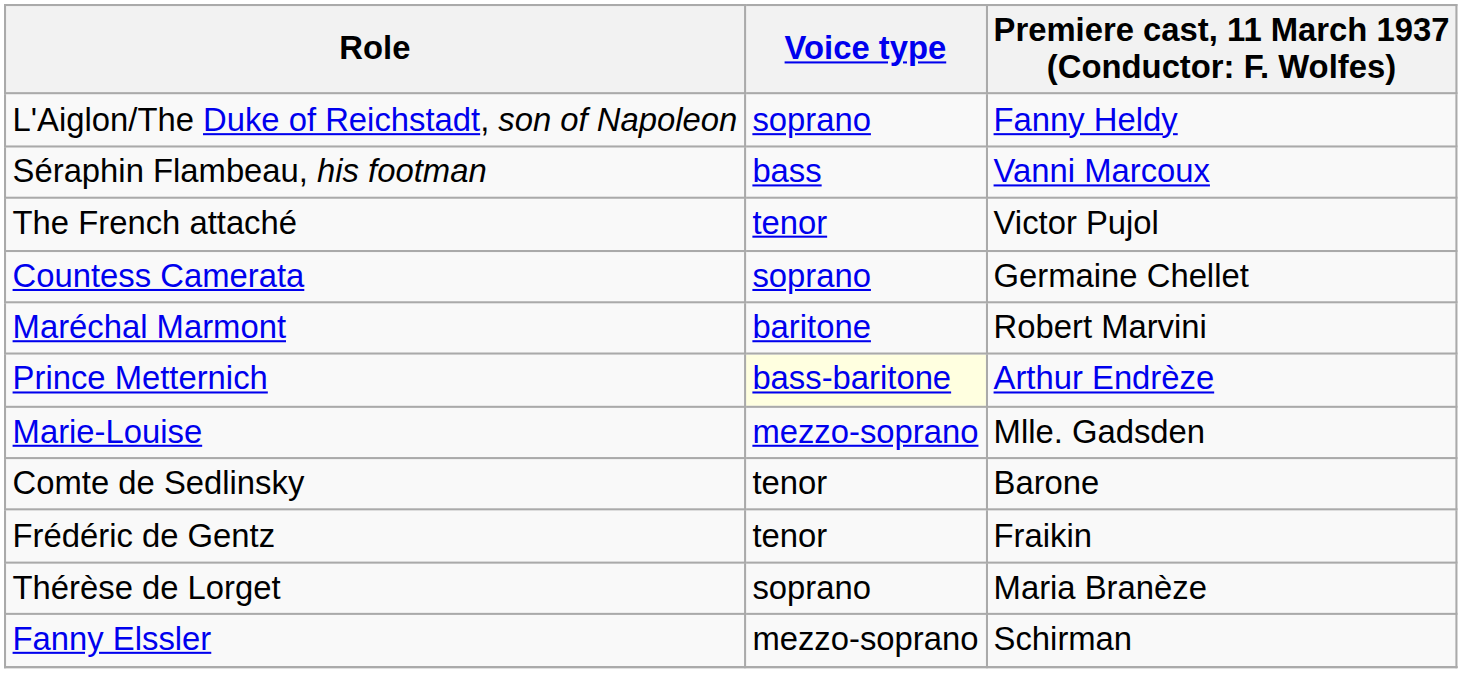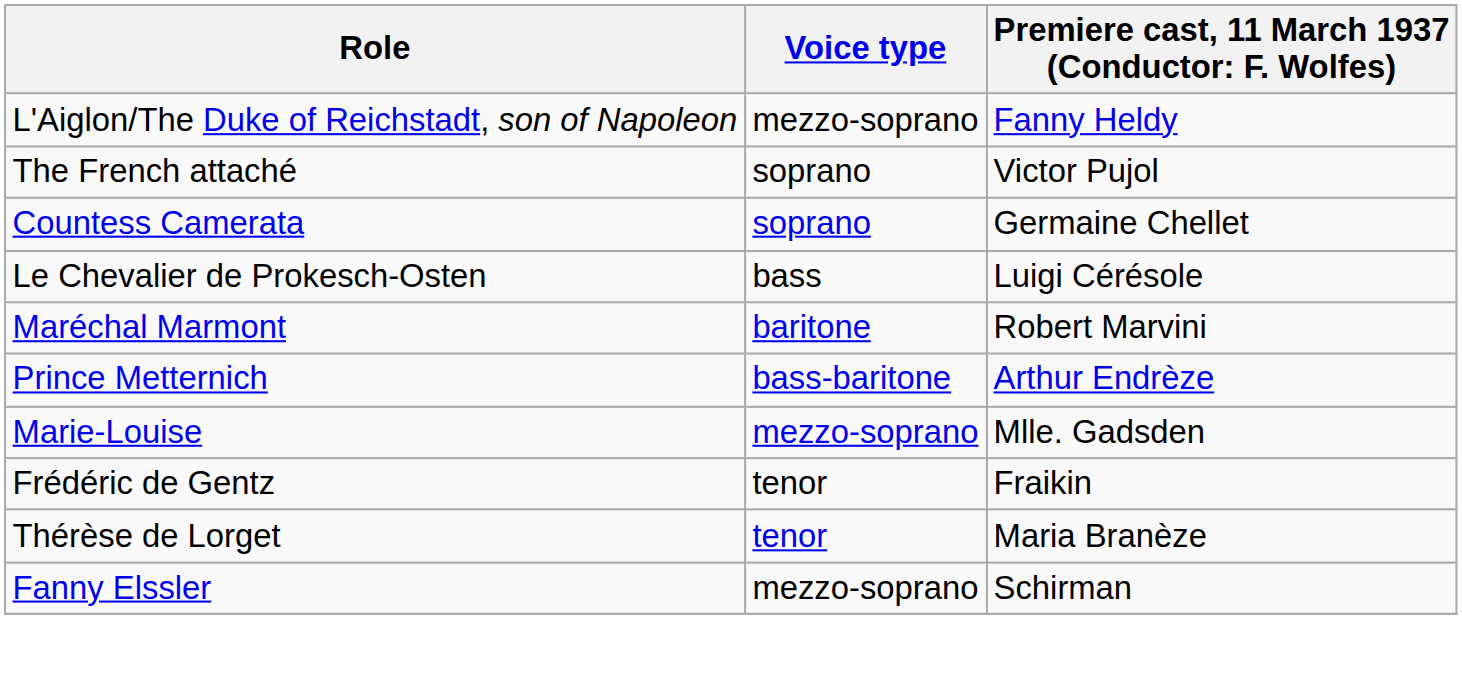L'Aiglon/The Duke of Reichstadt, son of Napoleon | Voice type: soprano -> mezzo-soprano
- row: Séraphin Flambeau, his footman | bass | Vanni Marcoux
The French attaché | Voice type: tenor -> soprano
+ row: Le Chevalier de Prokesch-Osten | bass | Luigi Cérésole
Prince Metternich | Voice type: lightyellow background -> no background
- row: Comte de Sedlinsky | tenor | Barone
Thérèse de Lorget | Voice type: soprano -> tenor
